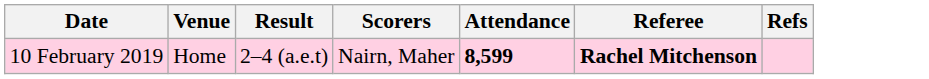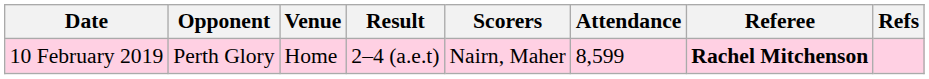+ column: Opponent | Perth Glory
10 February 2019 | Attendance: bold -> normal
